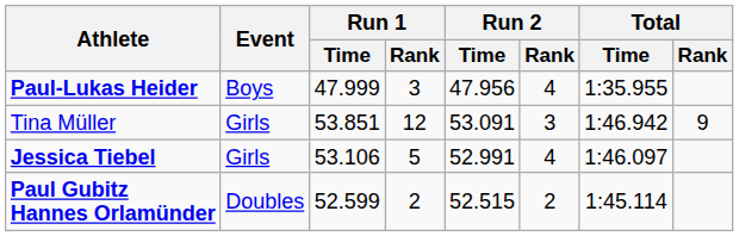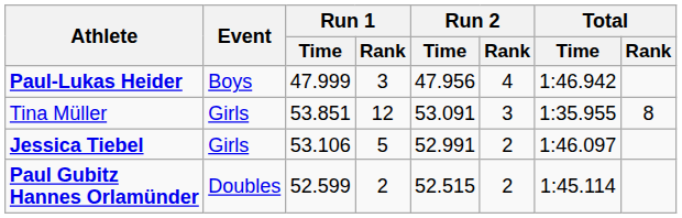Paul-Lukas Heider | Total / Time: 1:35.955 -> 1:46.942
Tina Müller | Total / Time: 1:46.942 -> 1:35.955
Tina Müller | Total / Rank: 9 -> 8
Jessica Tiebel | Run 2 / Rank: 4 -> 2
